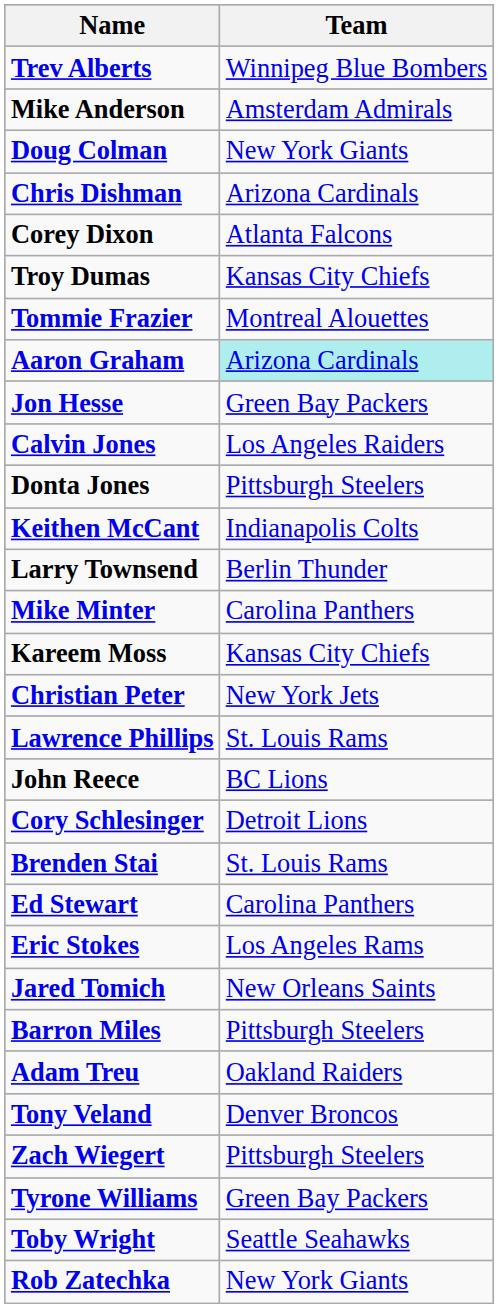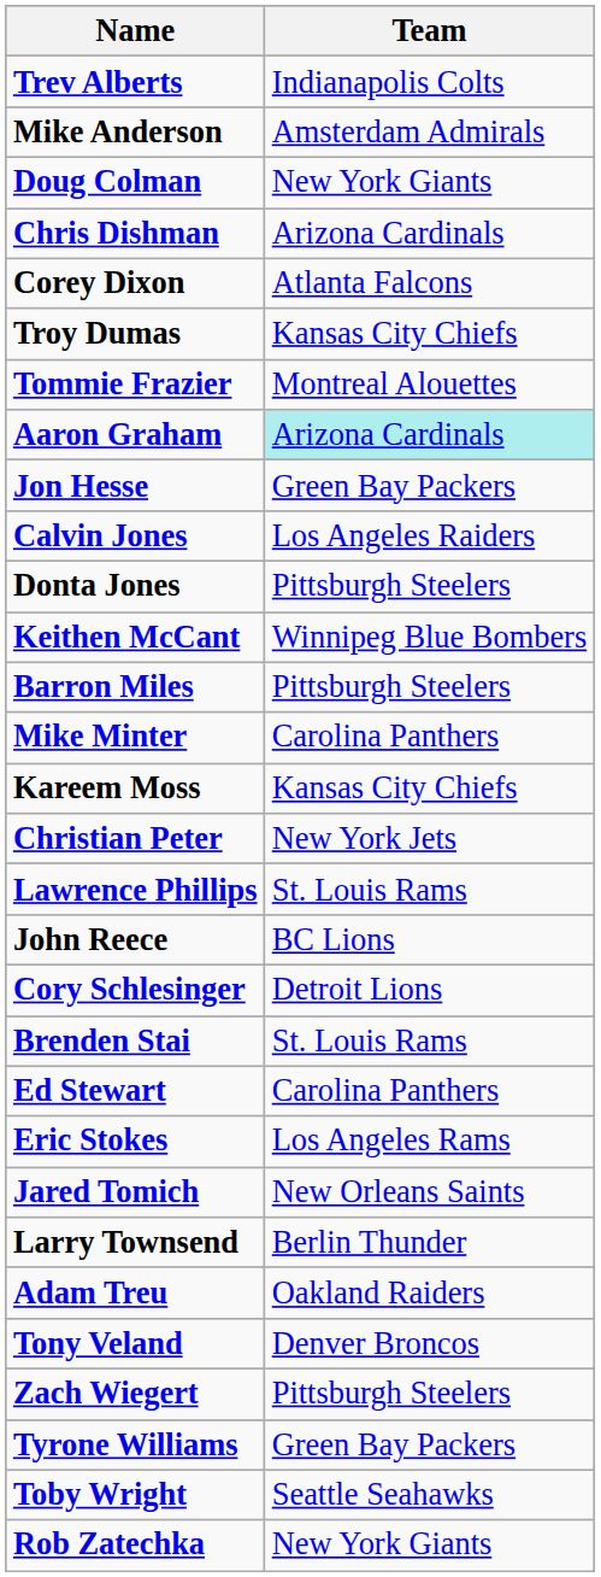Trev Alberts | Team: Winnipeg Blue Bombers -> Indianapolis Colts
Keithen McCant | Team: Indianapolis Colts -> Winnipeg Blue Bombers
rows swapped: Barron Miles <-> Larry Townsend
